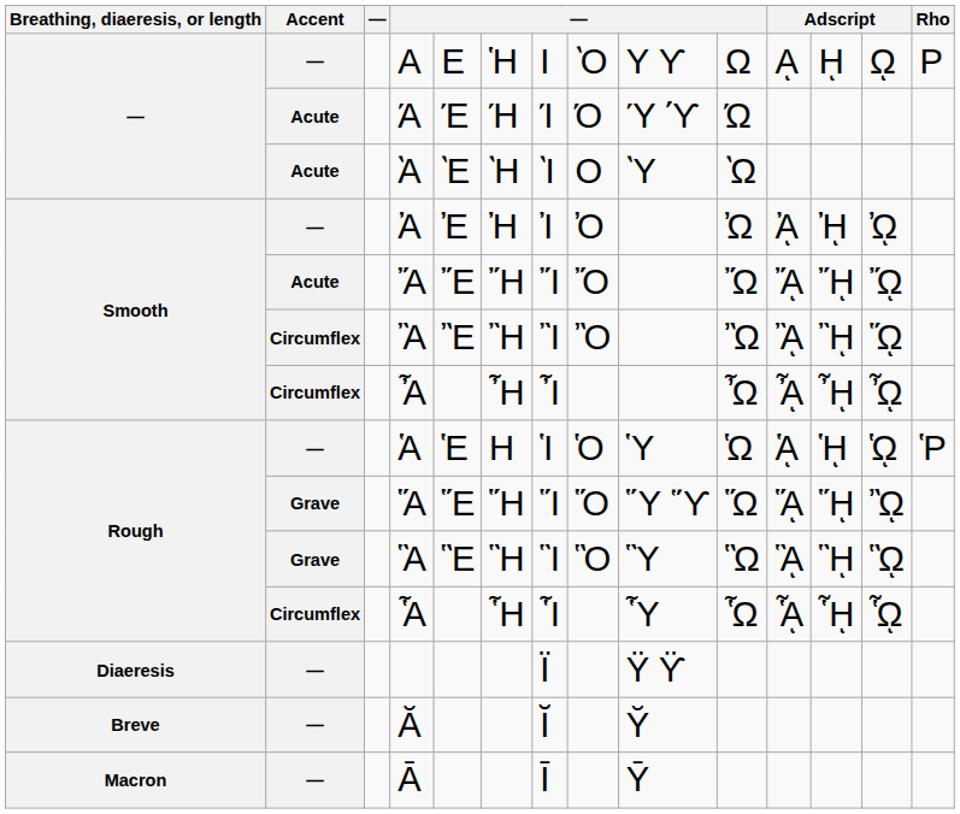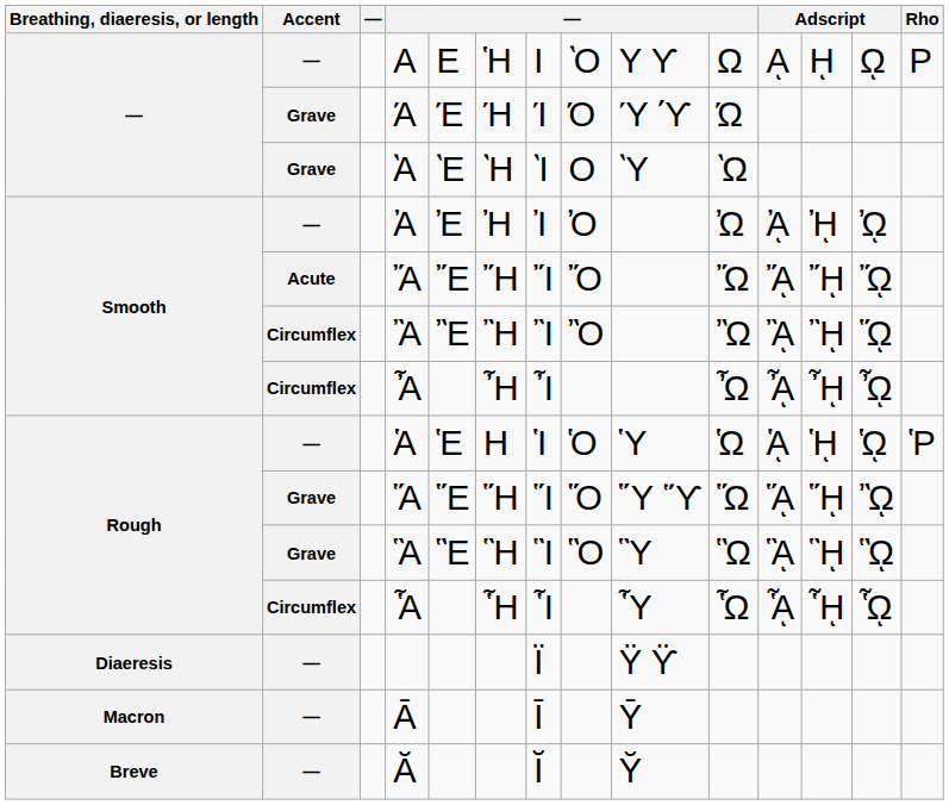Ά | Accent: Acute -> Grave
Ὰ | Accent: Acute -> Grave
rows swapped: Ᾱ <-> Ᾰ
